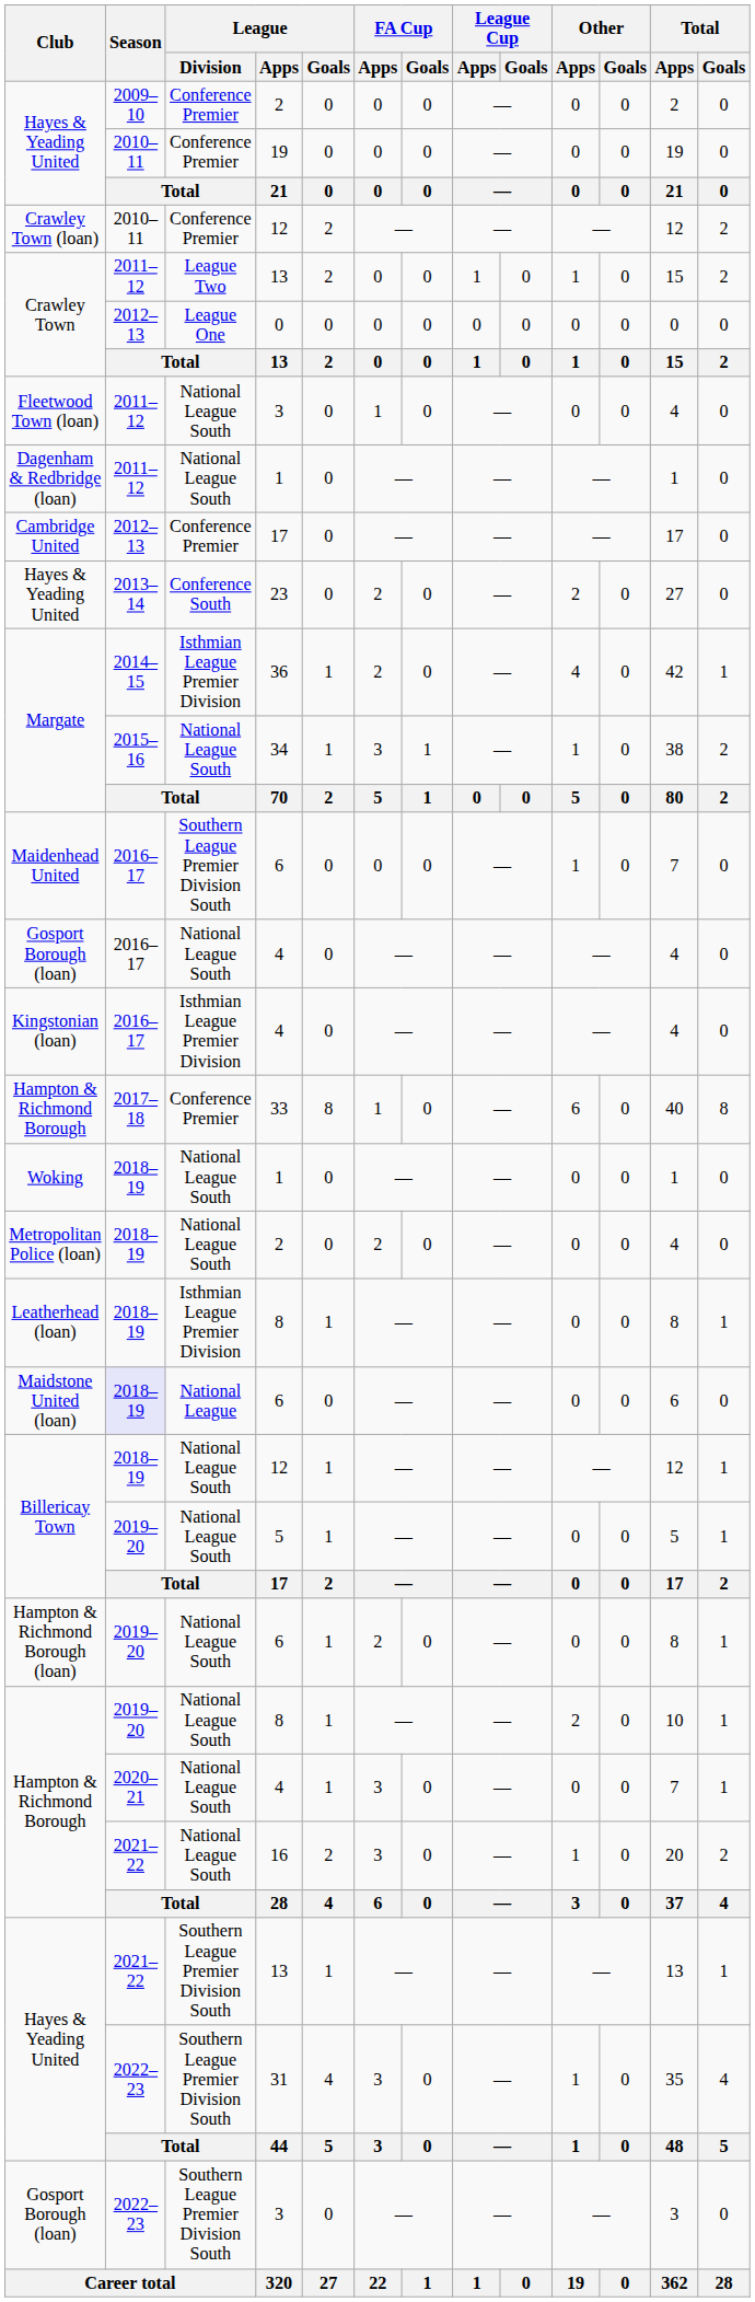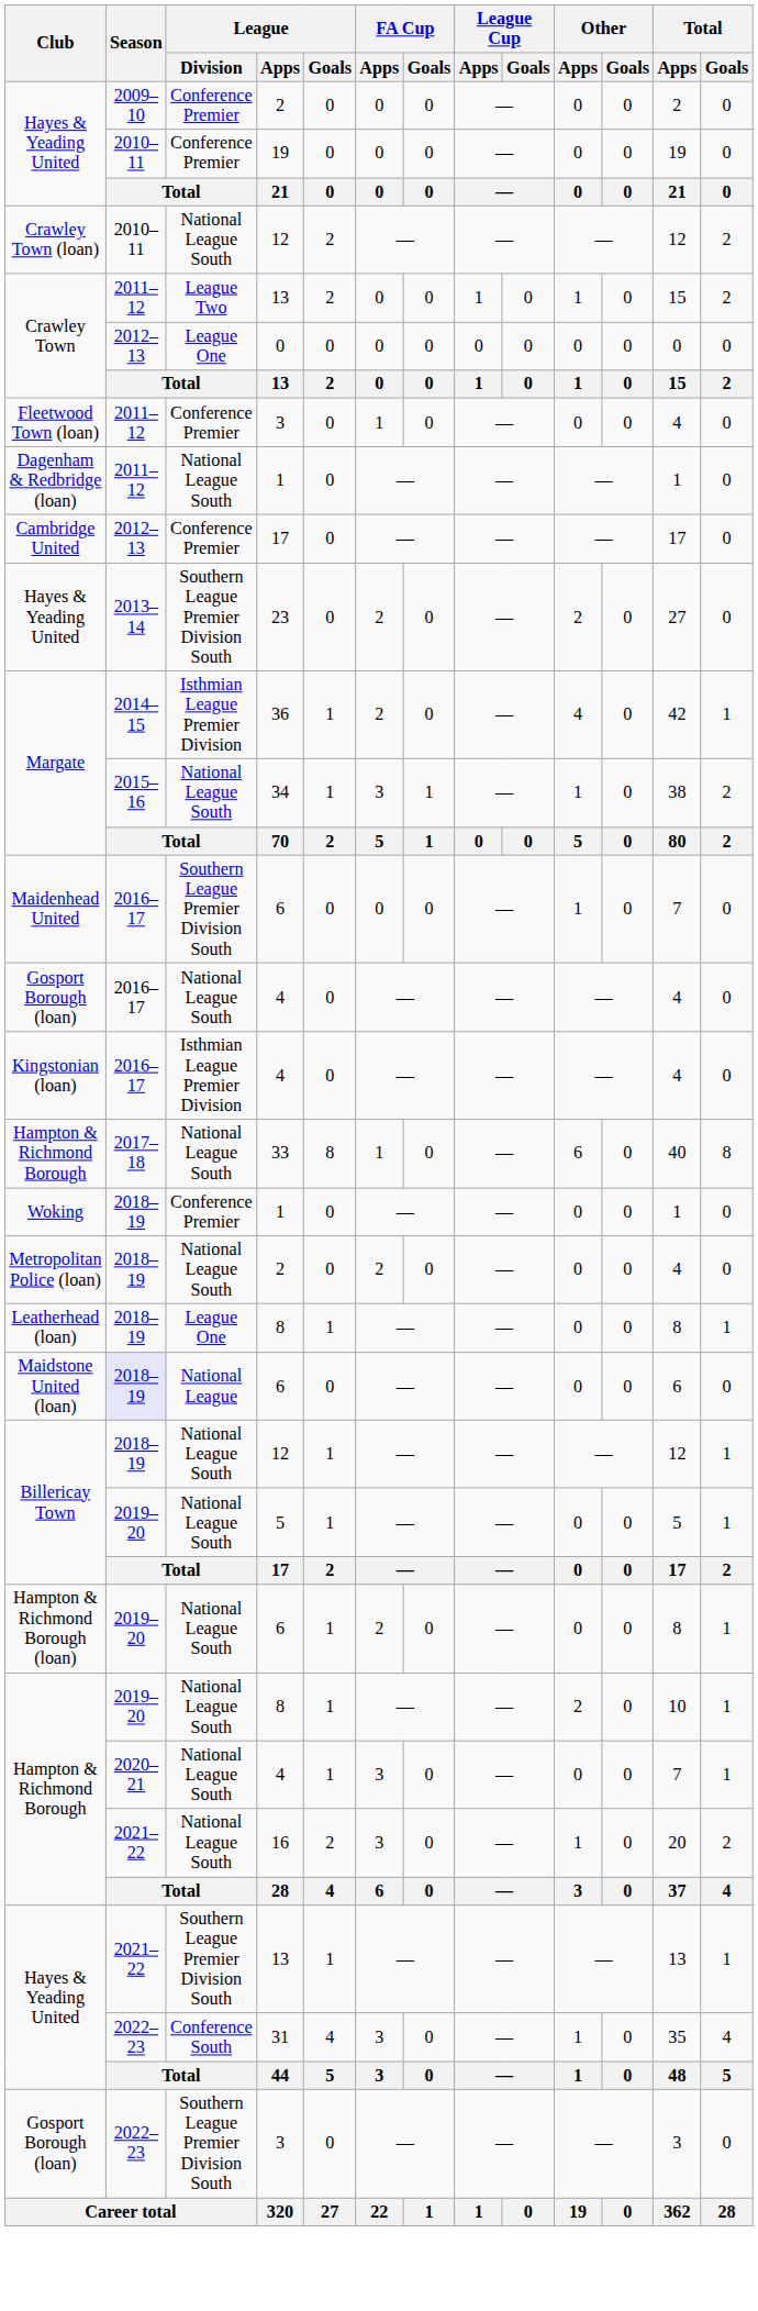Crawley Town (loan) / 12 | League / Division: Conference Premier -> National League South
Fleetwood Town (loan) / 3 | League / Division: National League South -> Conference Premier
23 | League / Division: Conference South -> Southern League Premier Division South
33 | League / Division: Conference Premier -> National League South
Woking / 1 | League / Division: National League South -> Conference Premier
Leatherhead (loan) / 8 | League / Division: Isthmian League Premier Division -> League One
31 | League / Division: Southern League Premier Division South -> Conference South
